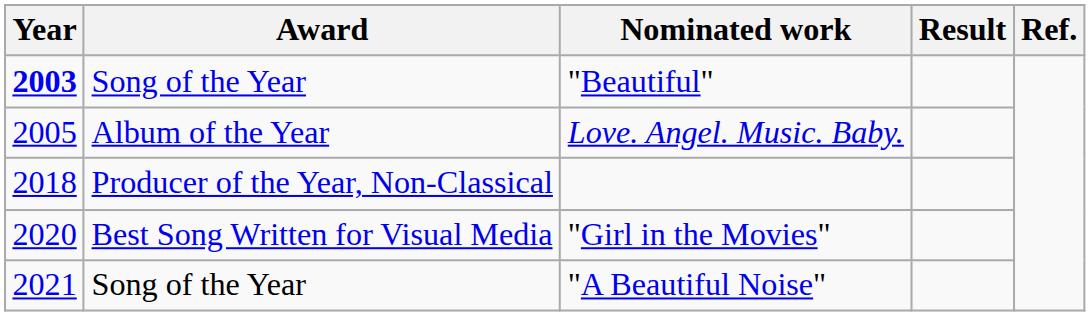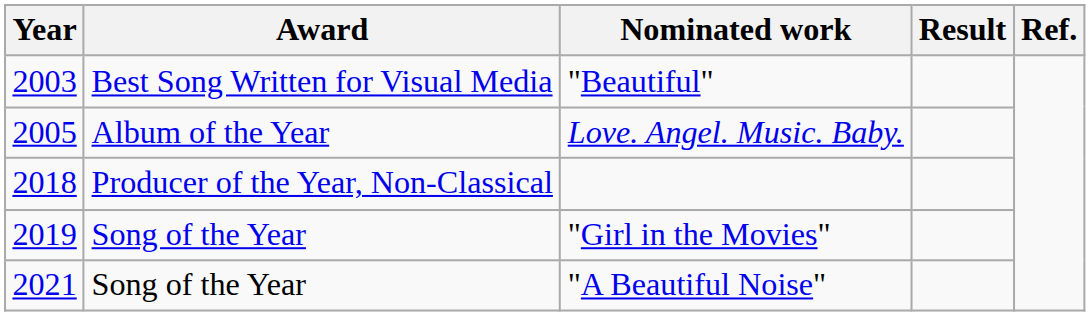"Beautiful" | Year: bold -> normal
"Beautiful" | Award: Song of the Year -> Best Song Written for Visual Media
"Girl in the Movies" | Year: 2020 -> 2019
"Girl in the Movies" | Award: Best Song Written for Visual Media -> Song of the Year
